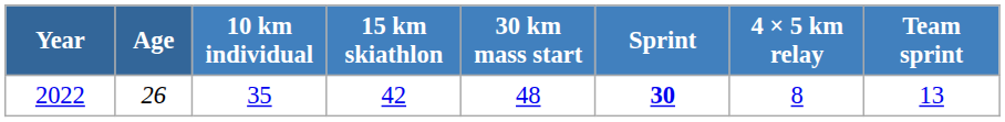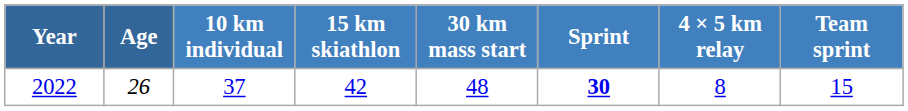2022 | 10 km individual: 35 -> 37
2022 | Team sprint: 13 -> 15
